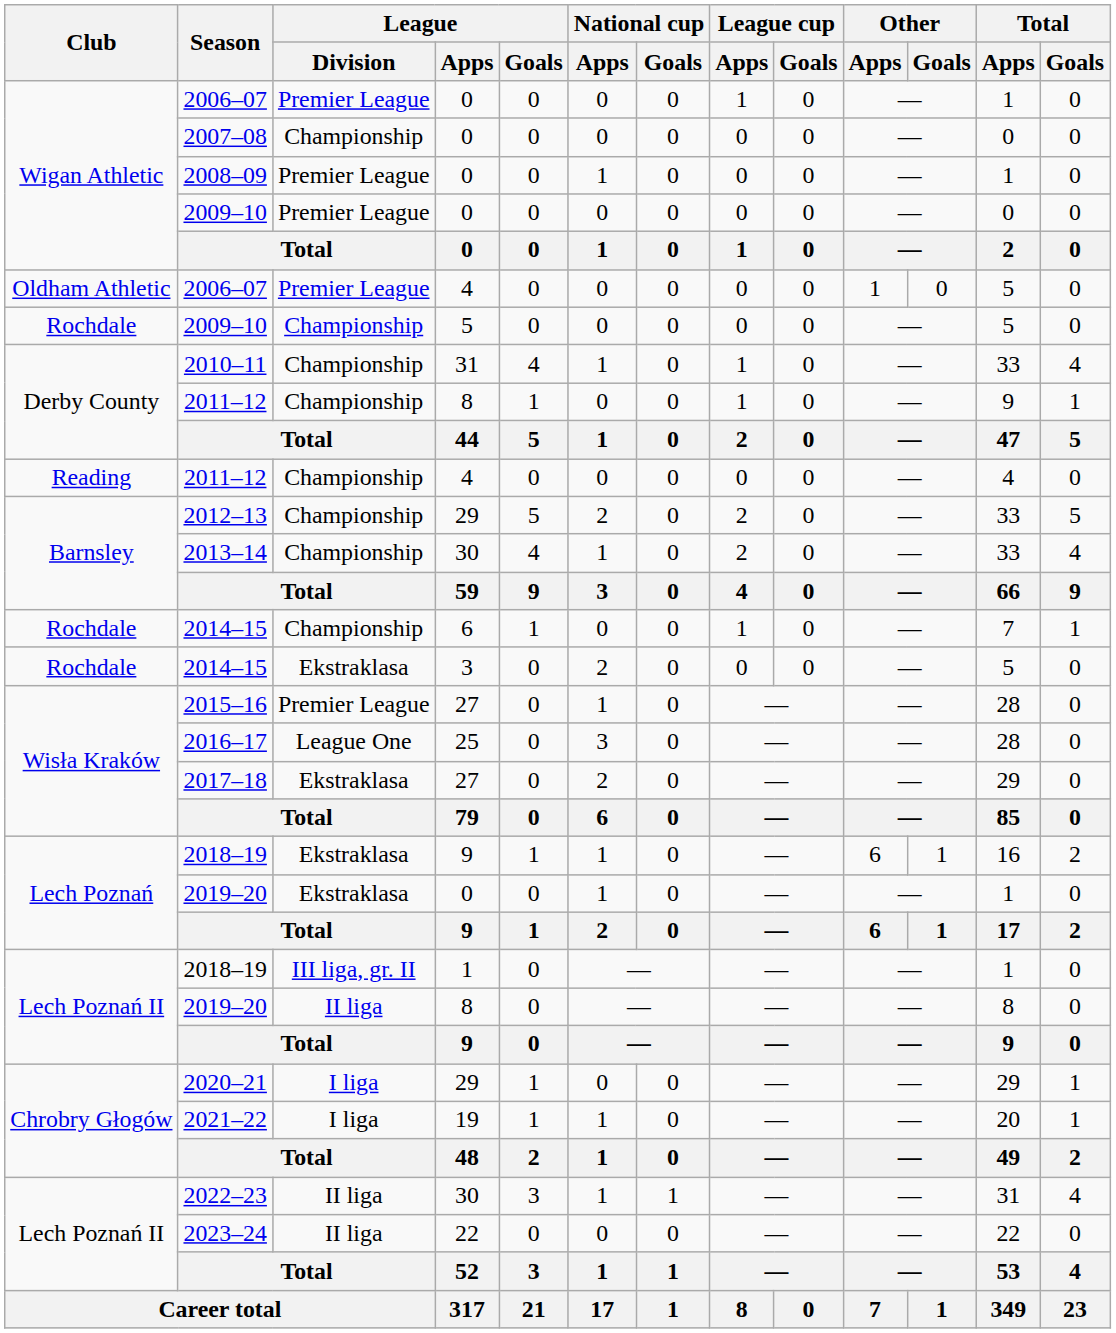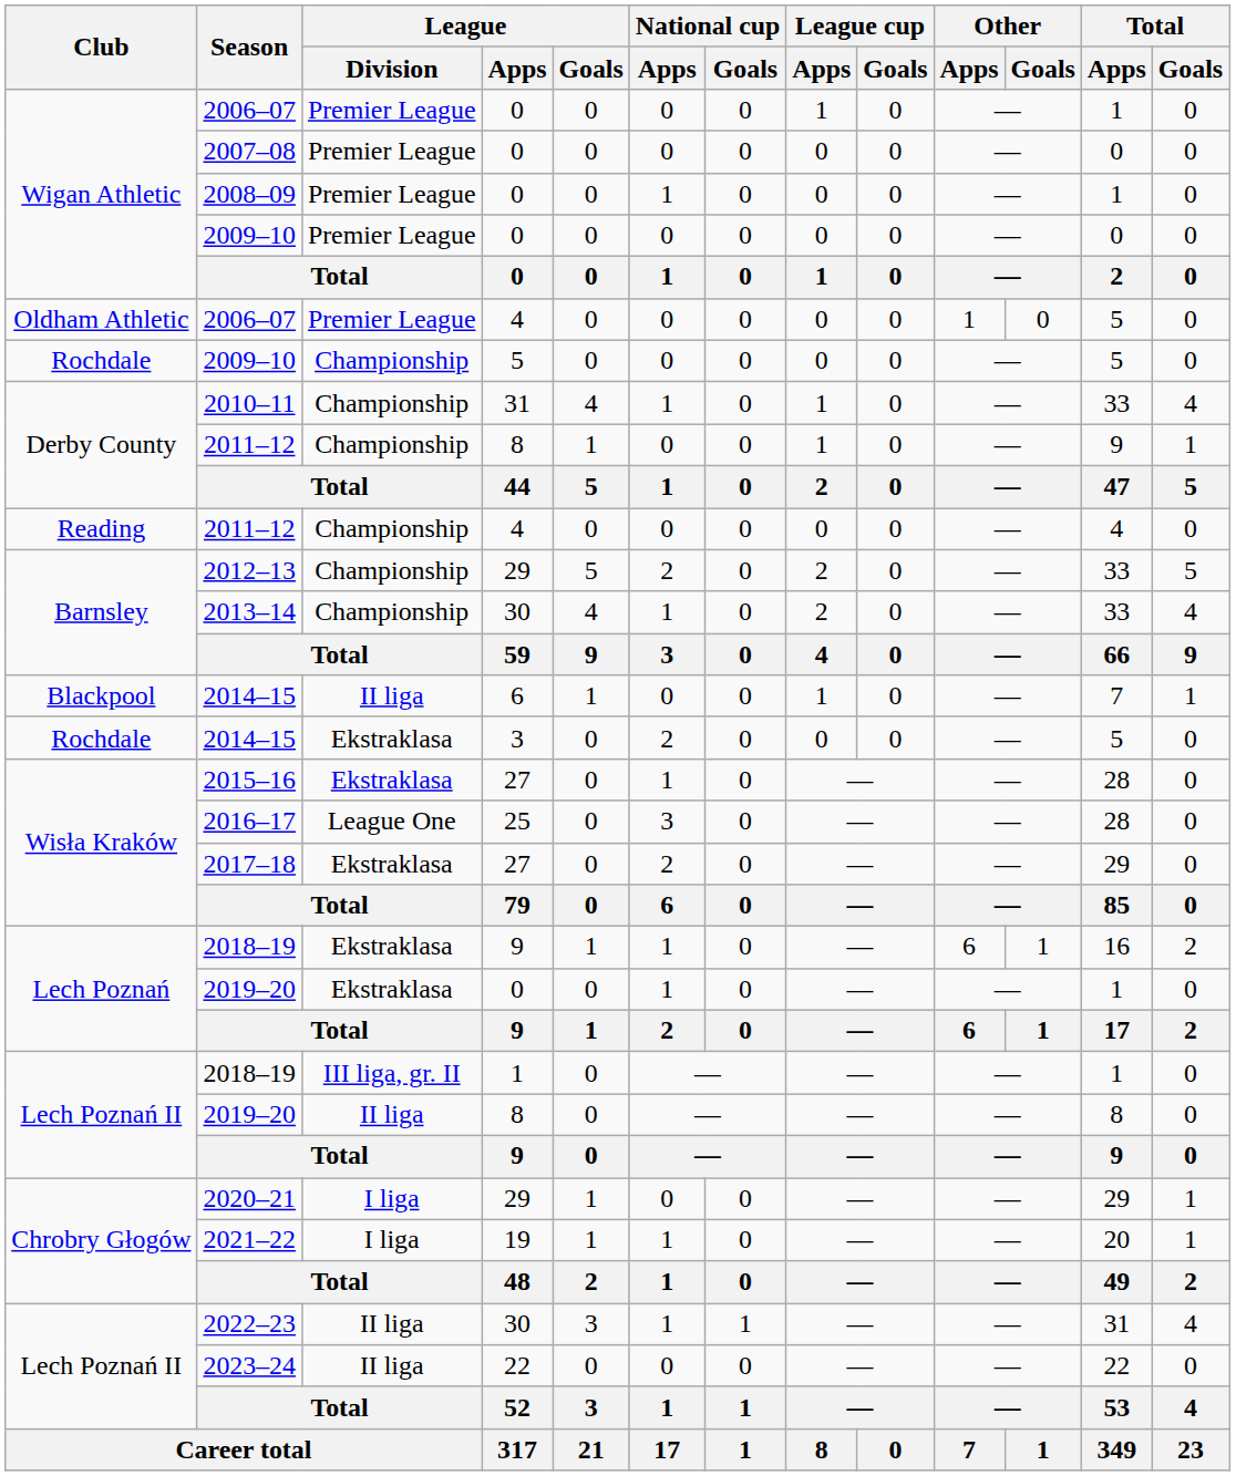2007–08 | League / Division: Championship -> Premier League
2014–15 / 6 | Club: Rochdale -> Blackpool
2014–15 / 6 | League / Division: Championship -> II liga
2015–16 | League / Division: Premier League -> Ekstraklasa
